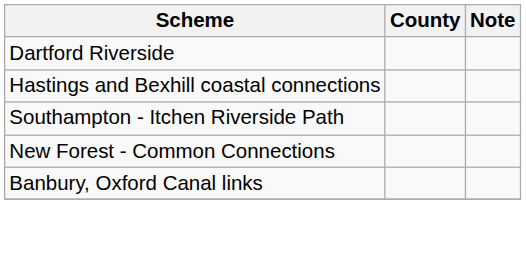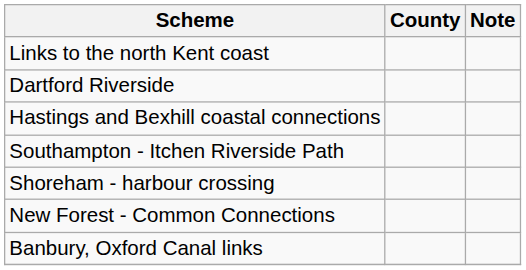+ row: Links to the north Kent coast
+ row: Shoreham - harbour crossing
